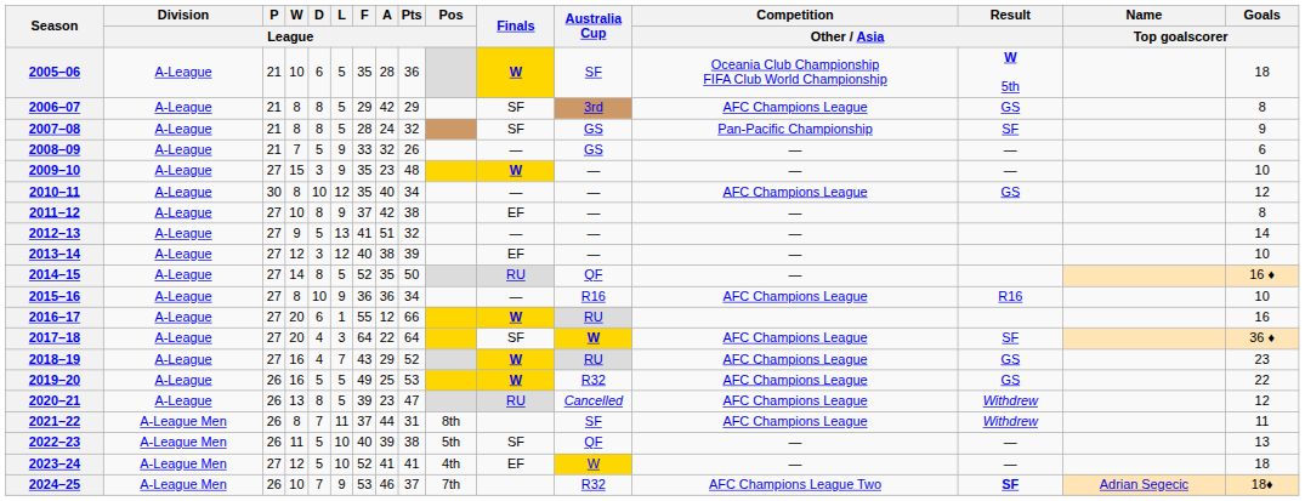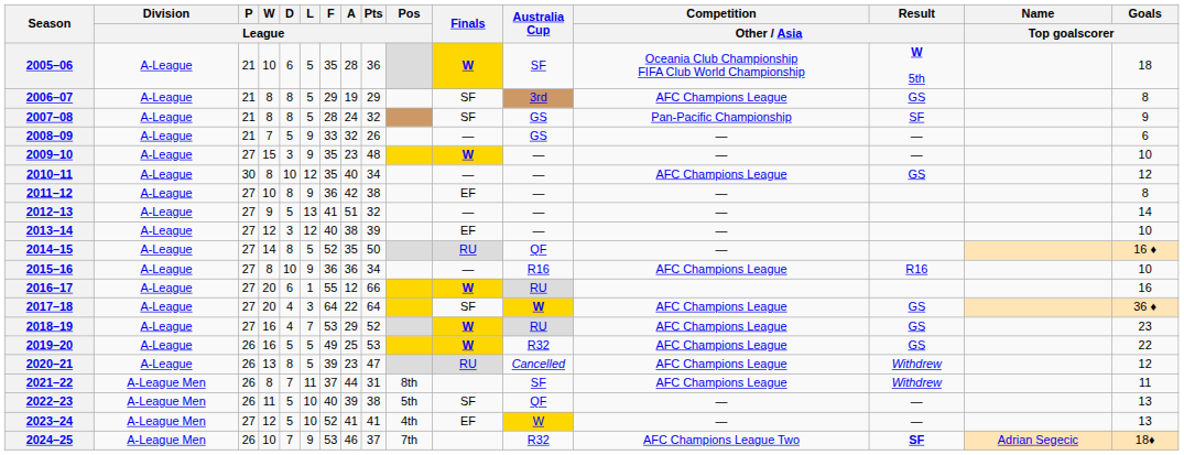2006–07 | A / League: 42 -> 19
2011–12 | F / League: 37 -> 36
2017–18 | Result / Other / Asia: SF -> GS
2018–19 | F / League: 43 -> 53
2023–24 | Goals / Top goalscorer: 18 -> 13
